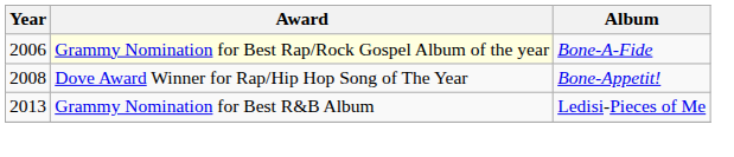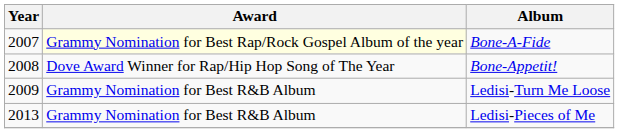Bone-A-Fide | Year: 2006 -> 2007
+ row: 2009 | Grammy Nomination for Best R&B Album | Ledisi-Turn Me Loose
